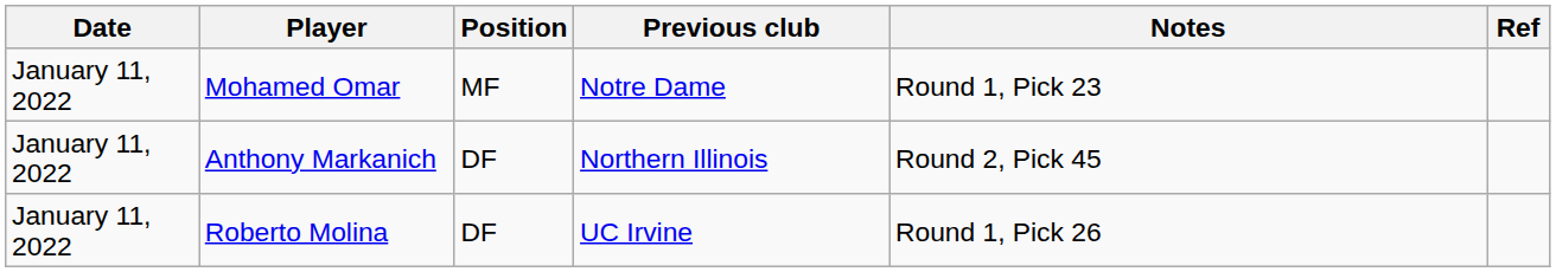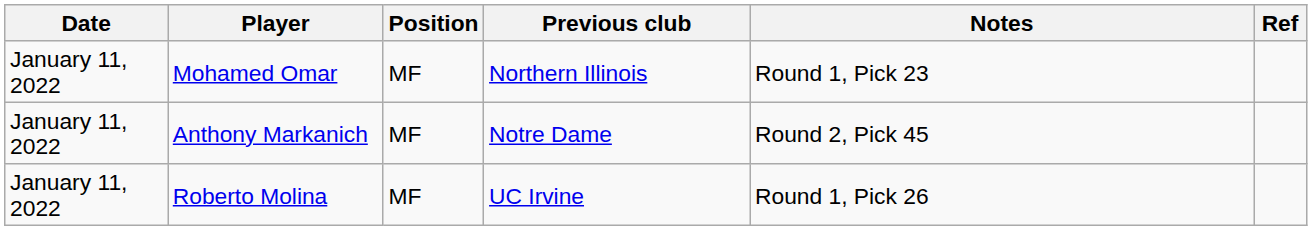Mohamed Omar | Previous club: Notre Dame -> Northern Illinois
Anthony Markanich | Position: DF -> MF
Anthony Markanich | Previous club: Northern Illinois -> Notre Dame
Roberto Molina | Position: DF -> MF
